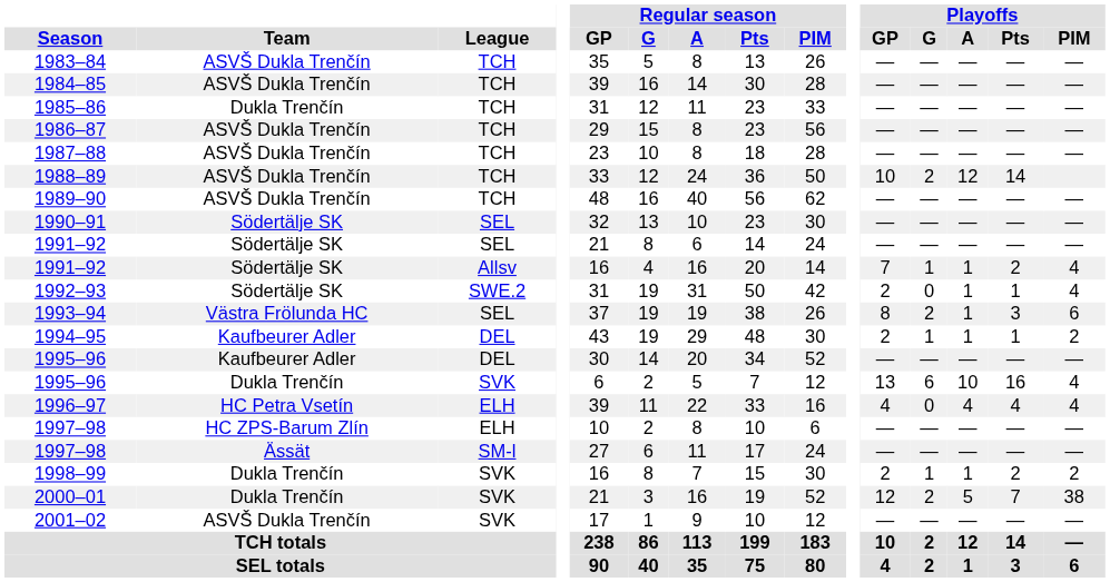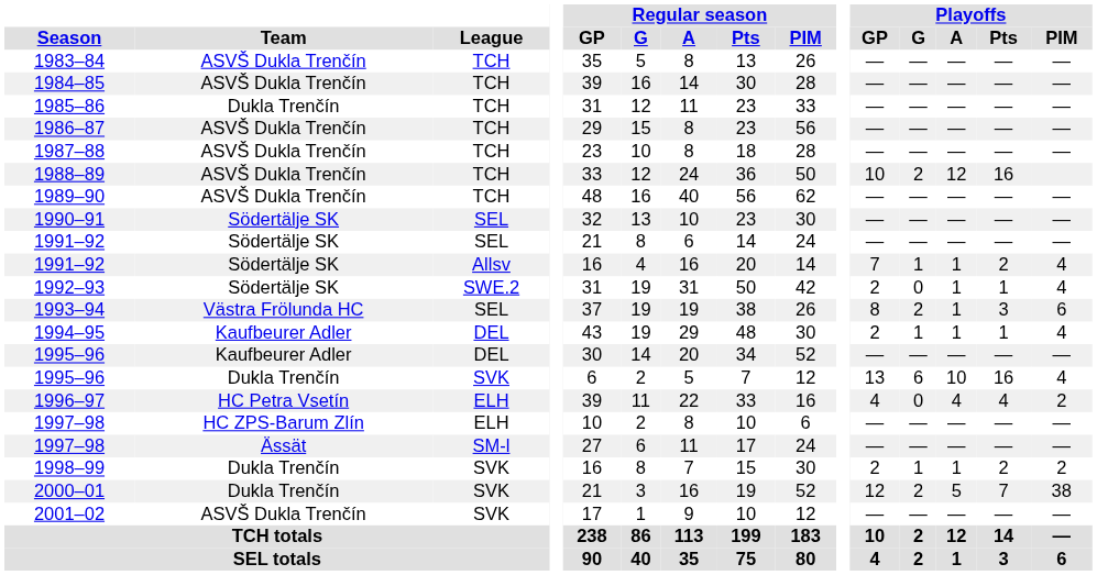1988–89 | Playoffs / Pts: 14 -> 16
1994–95 | Playoffs / PIM: 2 -> 4
1996–97 | Playoffs / PIM: 4 -> 2
